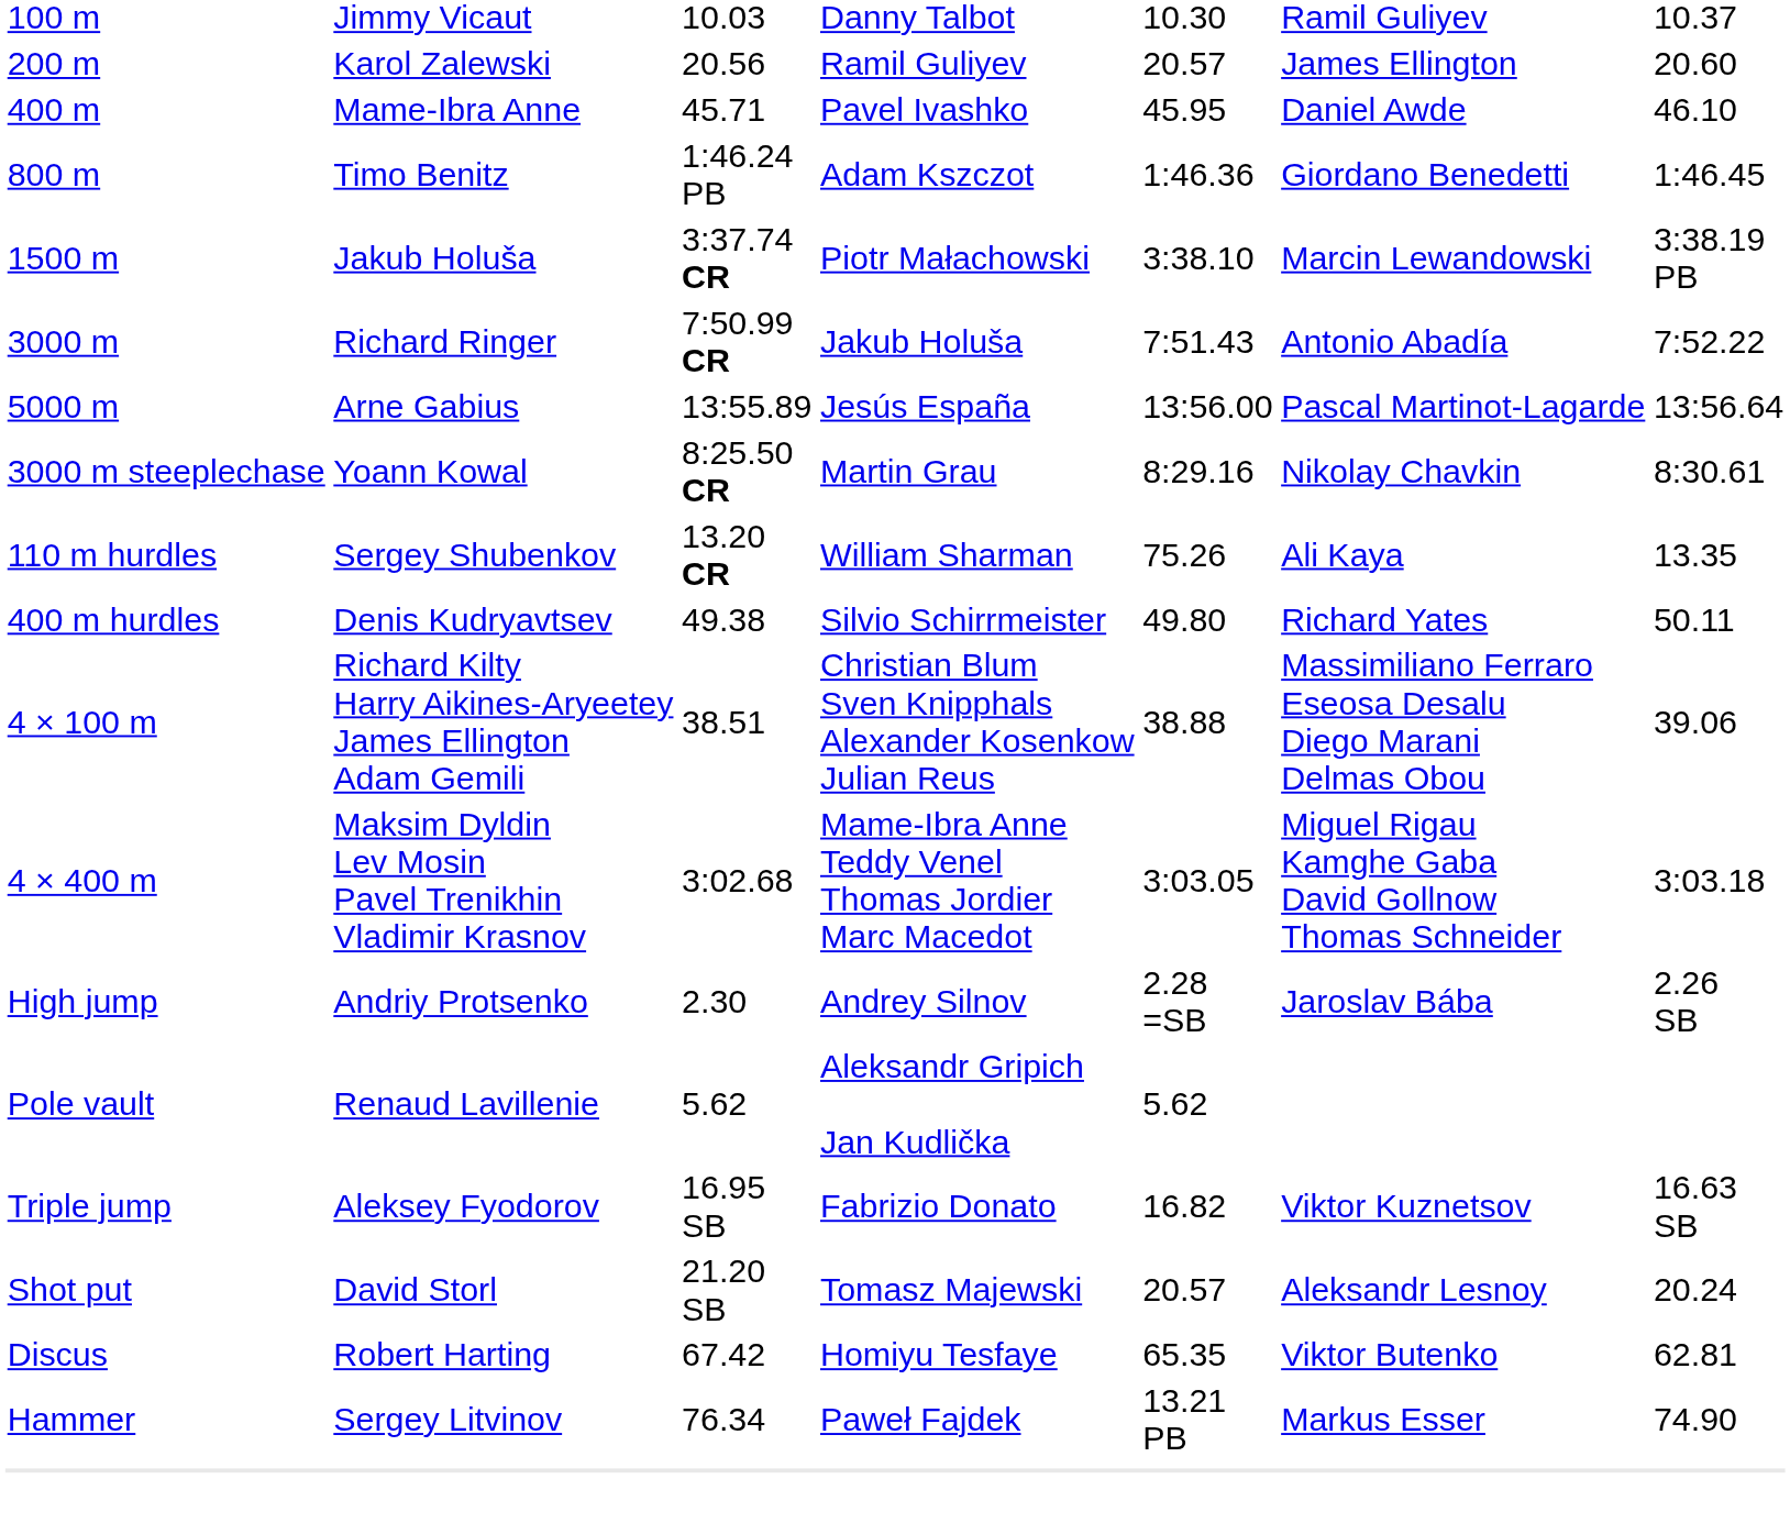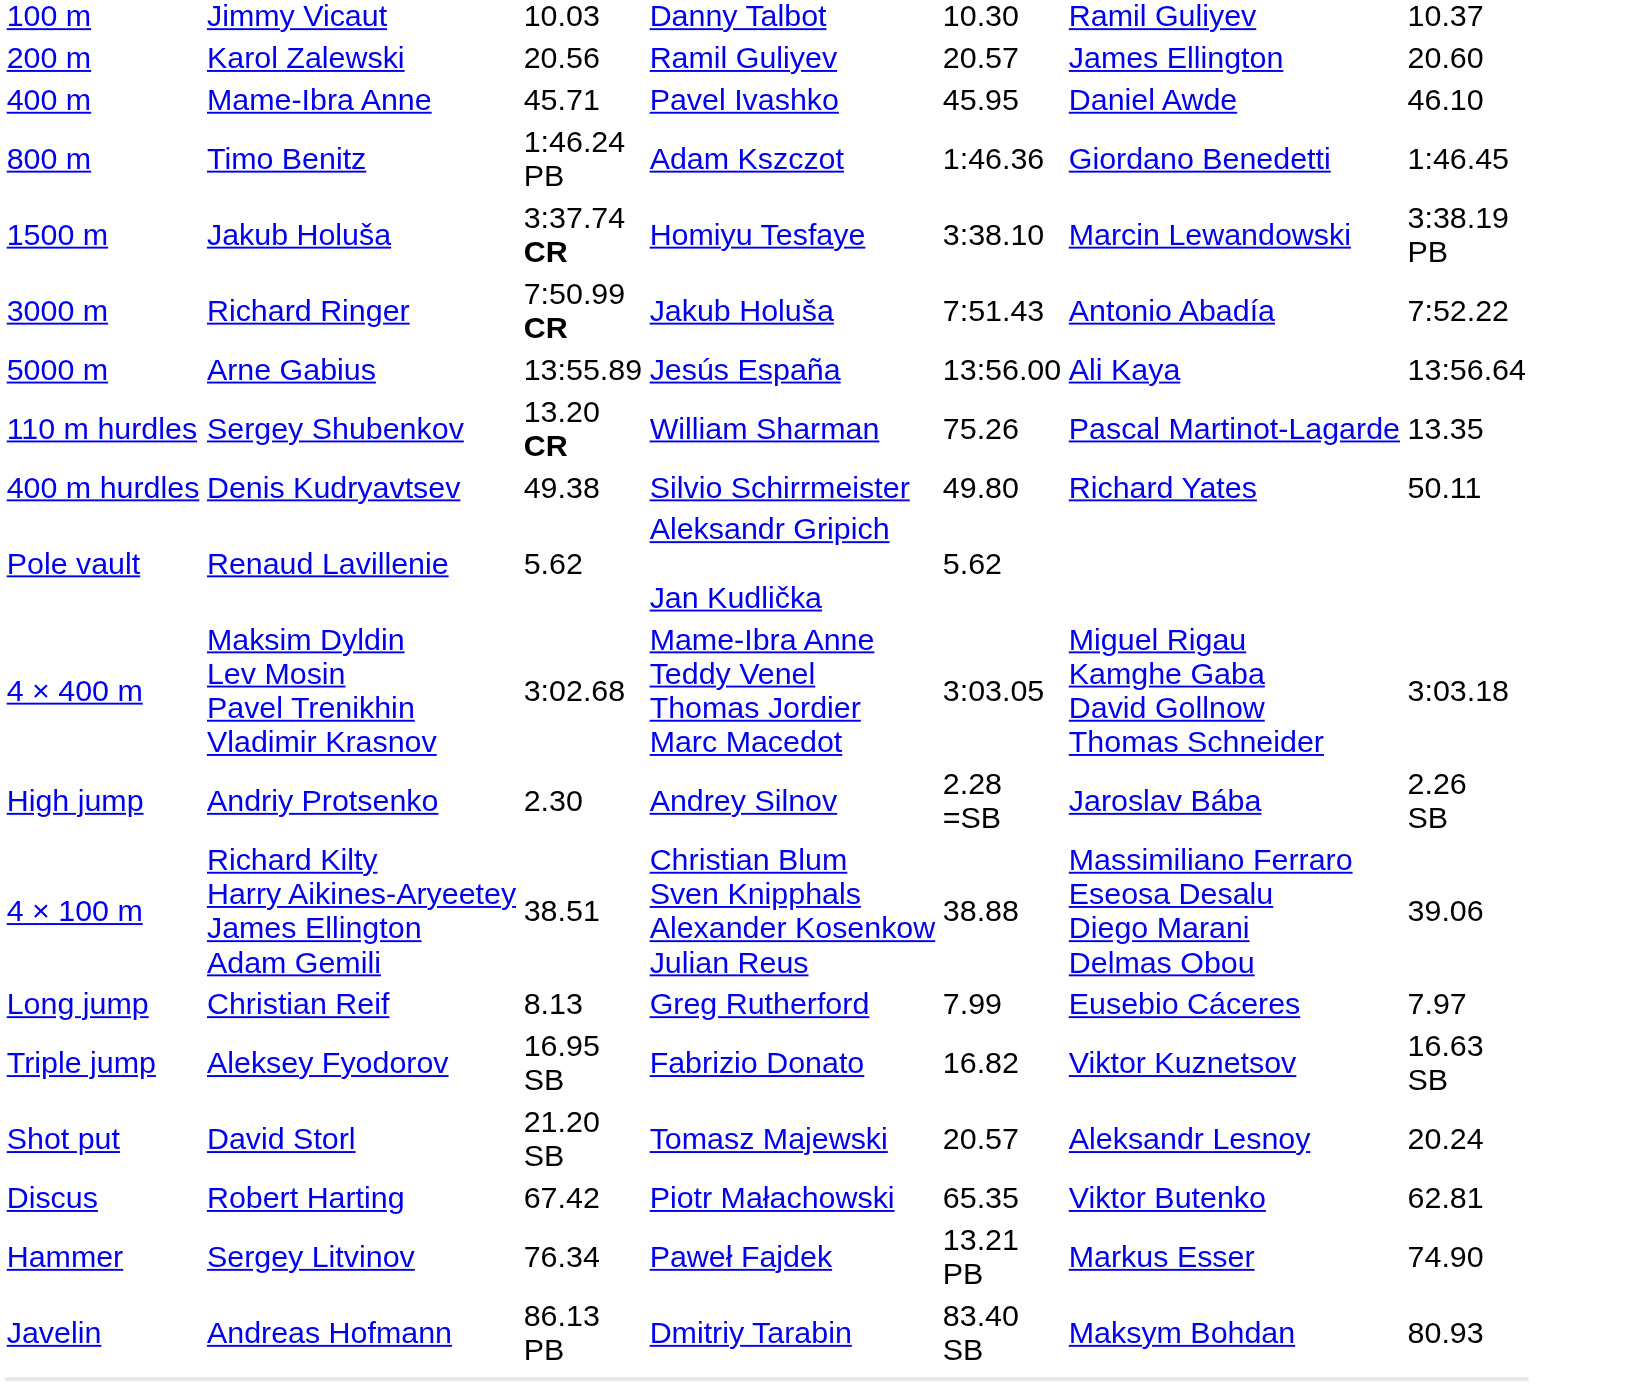1500 m | column 4: Piotr Małachowski -> Homiyu Tesfaye
5000 m | column 6: Pascal Martinot-Lagarde -> Ali Kaya
- row: 3000 m steeplechase | Yoann Kowal | 8:25.50 CR | Martin Grau | 8:29.16 | Nikolay Chavkin | 8:30.61
110 m hurdles | column 6: Ali Kaya -> Pascal Martinot-Lagarde
rows swapped: 4 × 100 m <-> Pole vault
+ row: Long jump | Christian Reif | 8.13 | Greg Rutherford | 7.99 | Eusebio Cáceres | 7.97
Discus | column 4: Homiyu Tesfaye -> Piotr Małachowski
+ row: Javelin | Andreas Hofmann | 86.13 PB | Dmitriy Tarabin | 83.40 SB | Maksym Bohdan | 80.93
